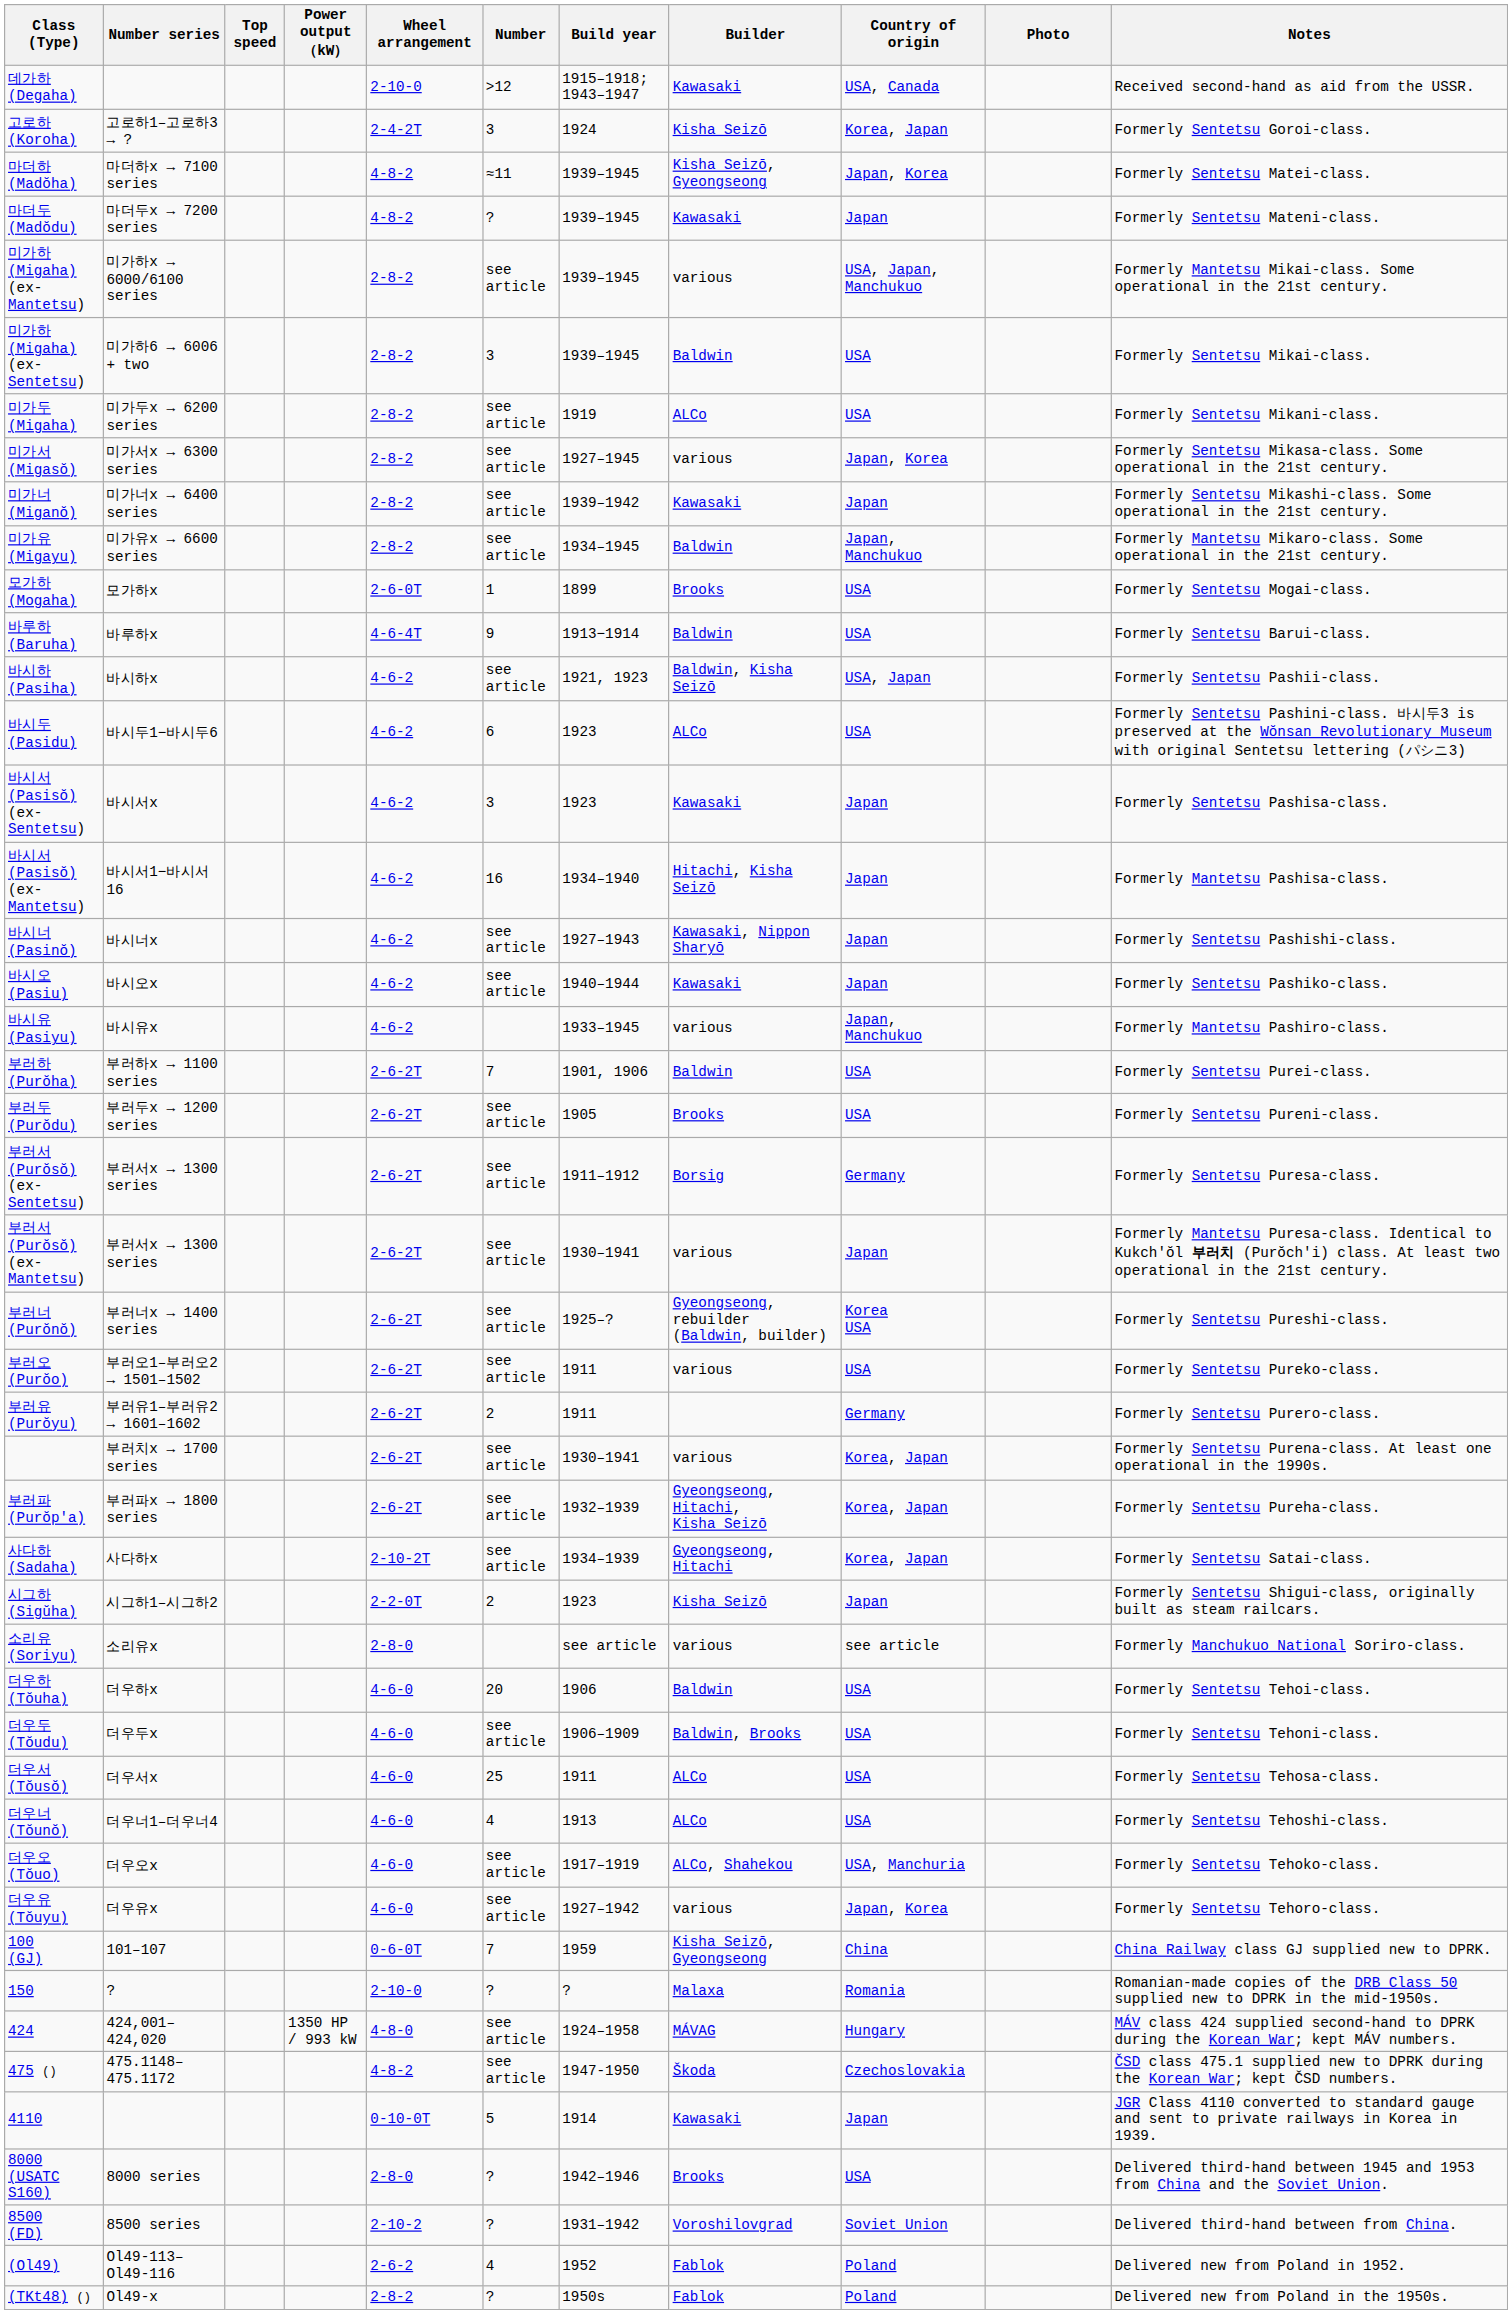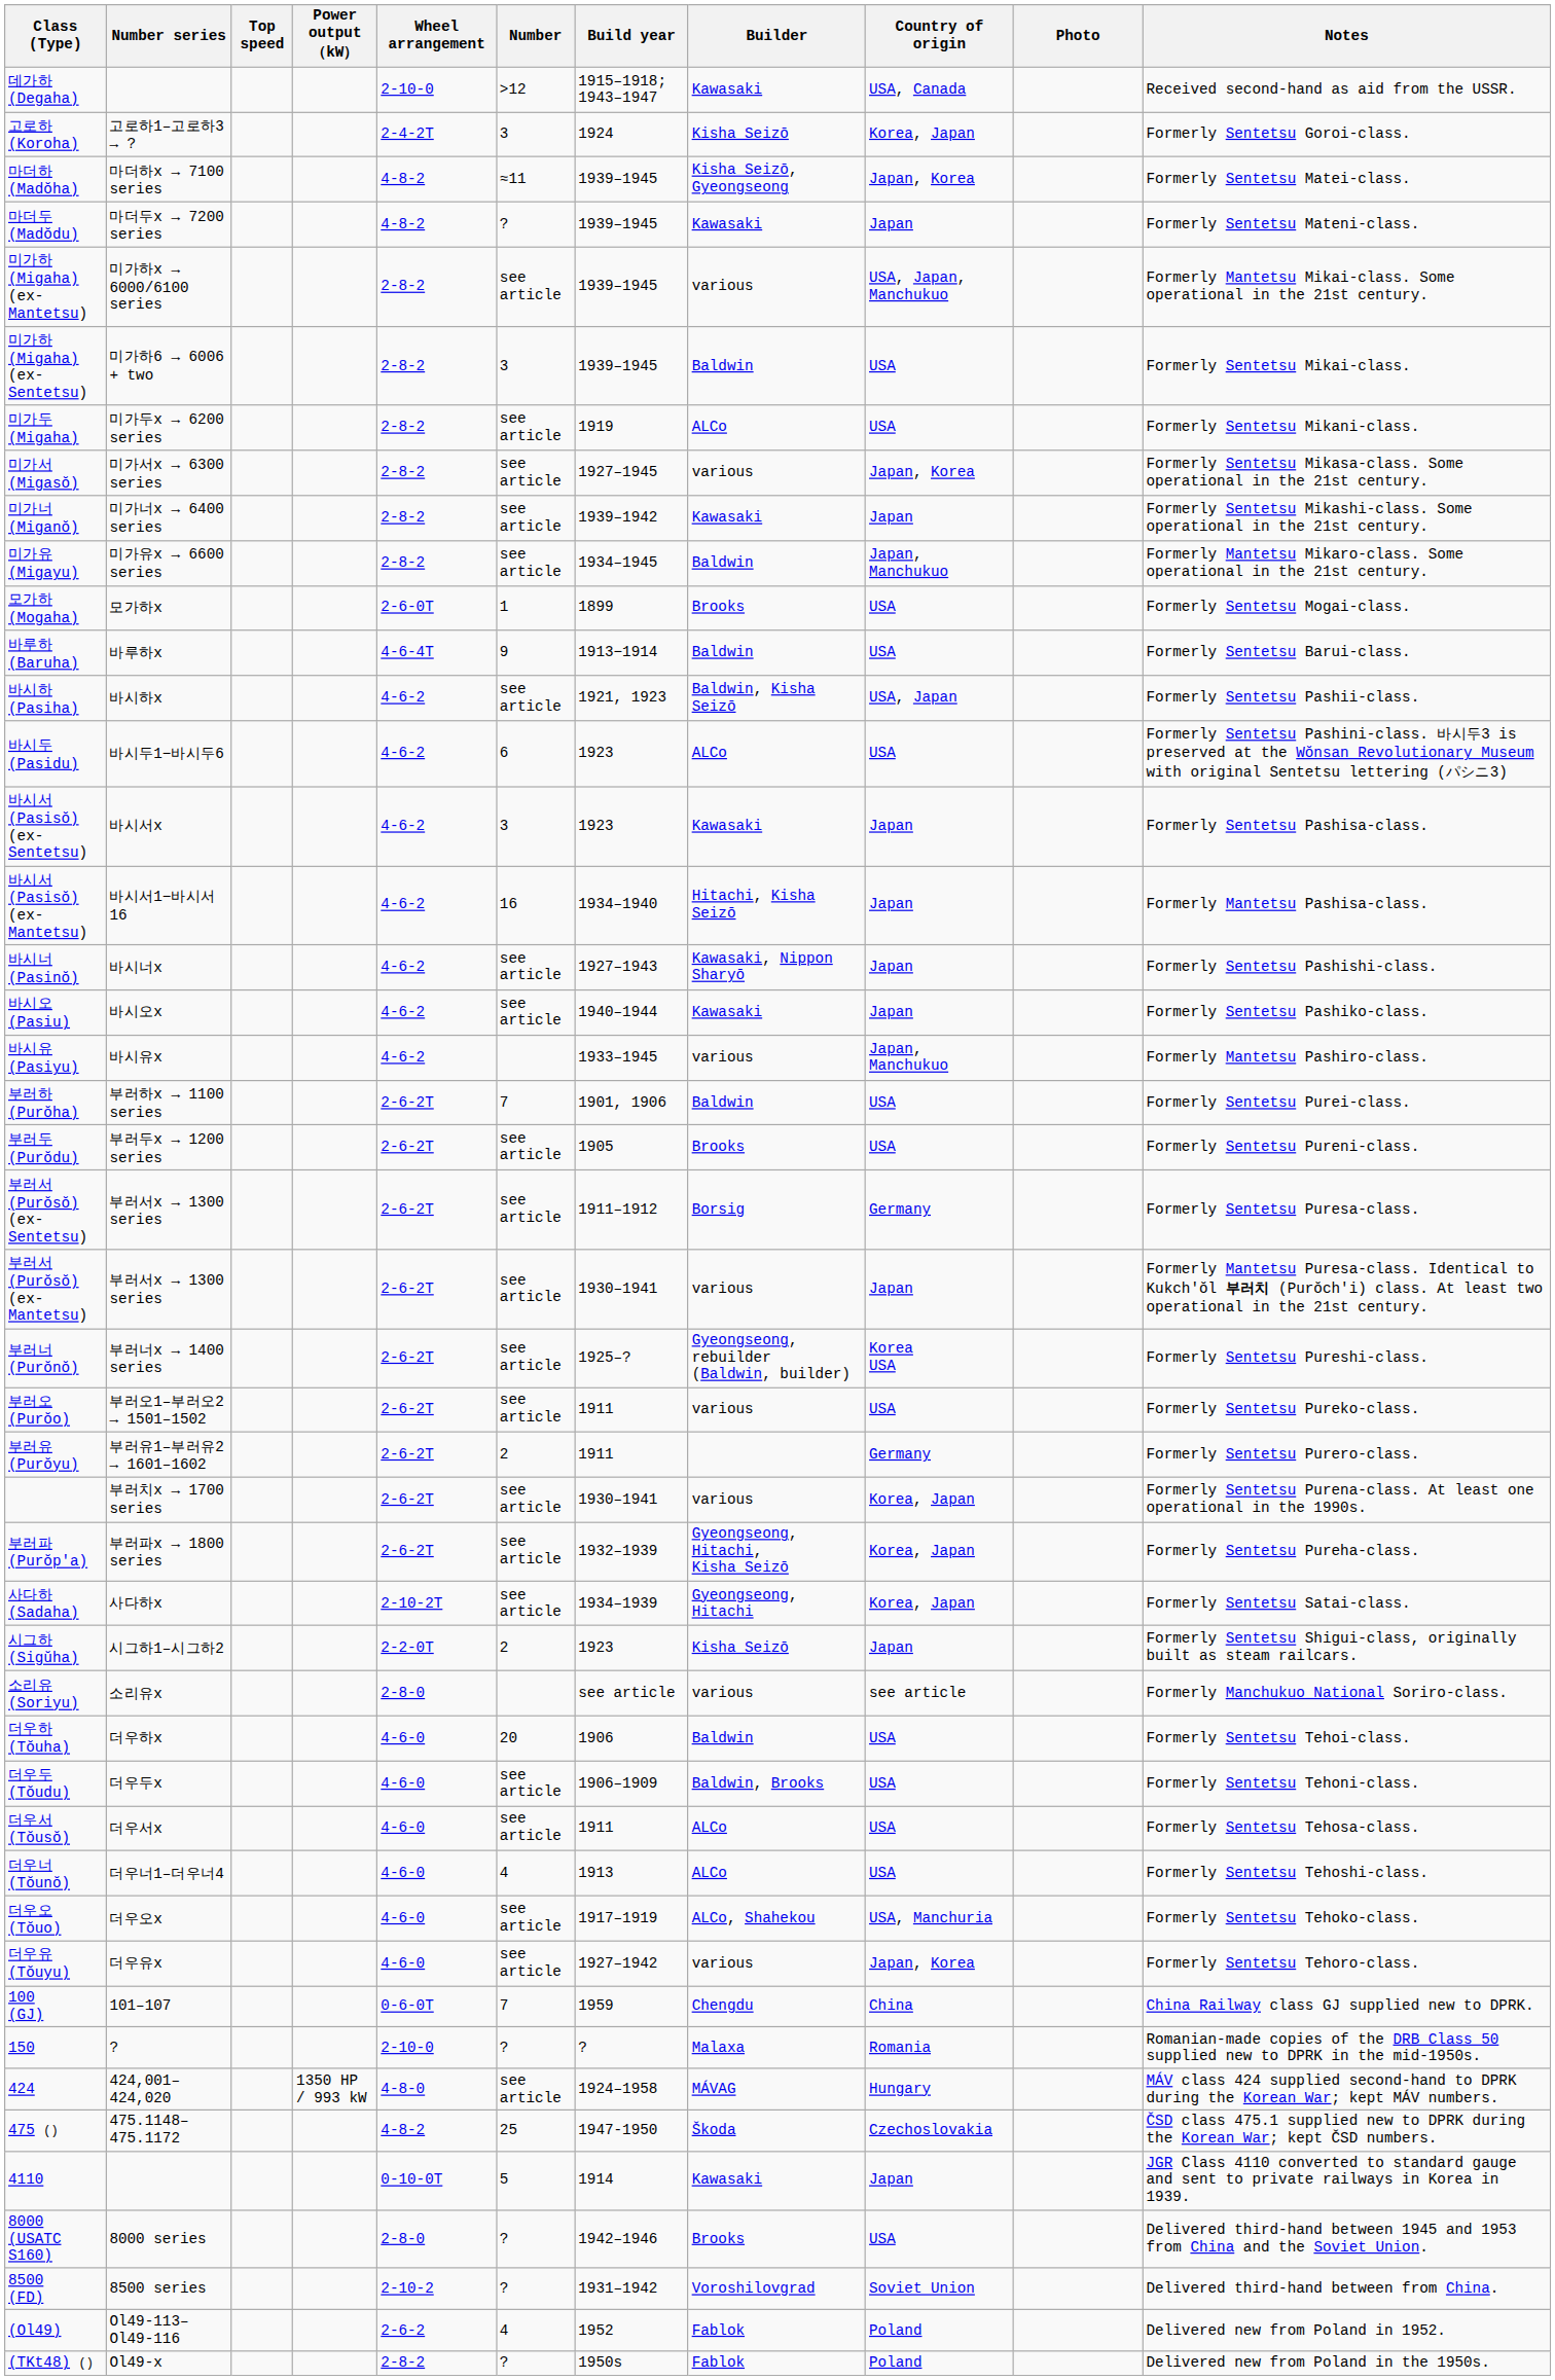더우서 (Tŏusŏ) | Number: 25 -> see article
100 (GJ) | Builder: Kisha Seizō, Gyeongseong -> Chengdu
475 () | Number: see article -> 25
